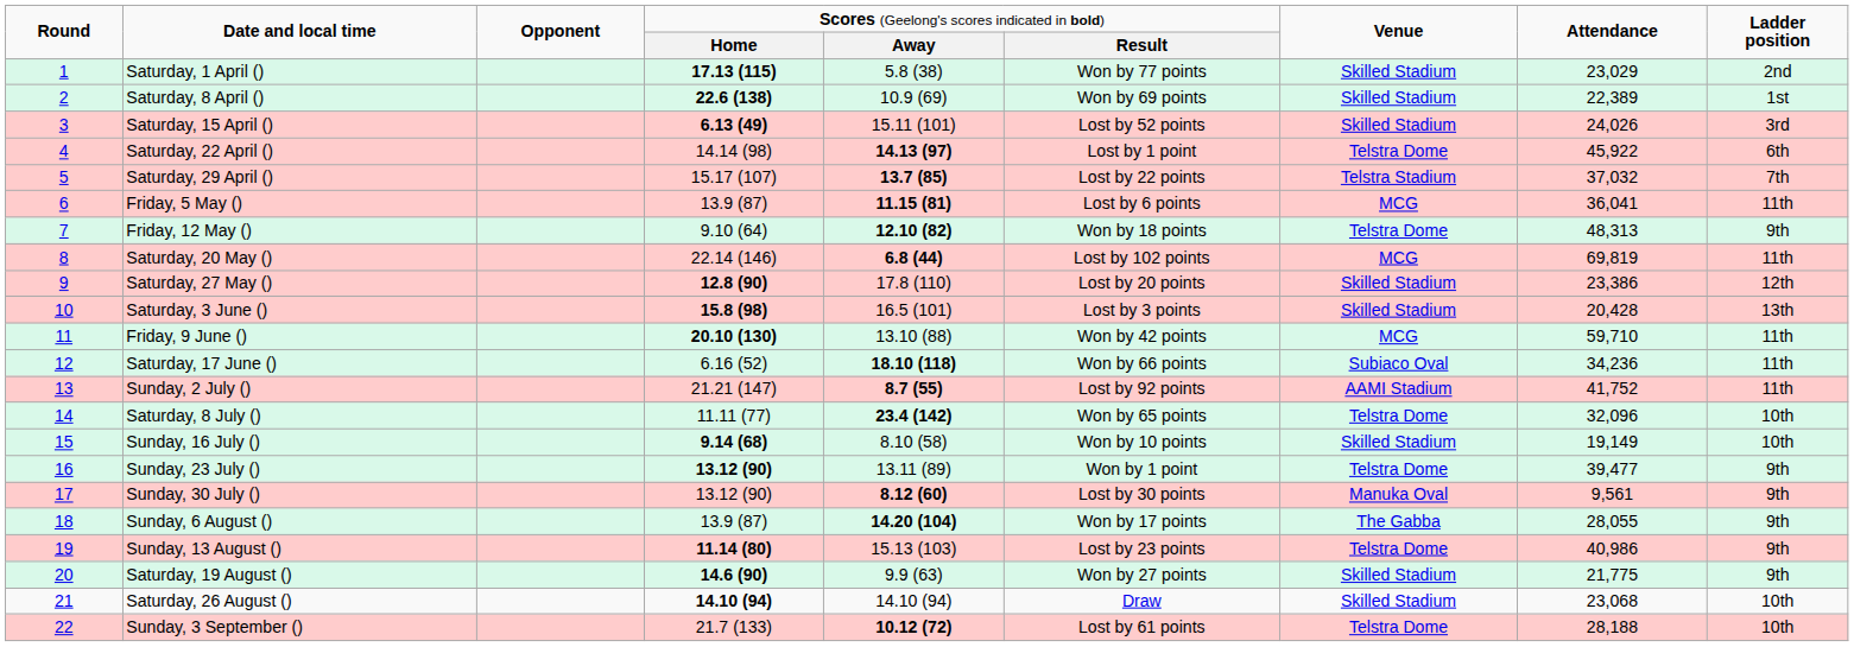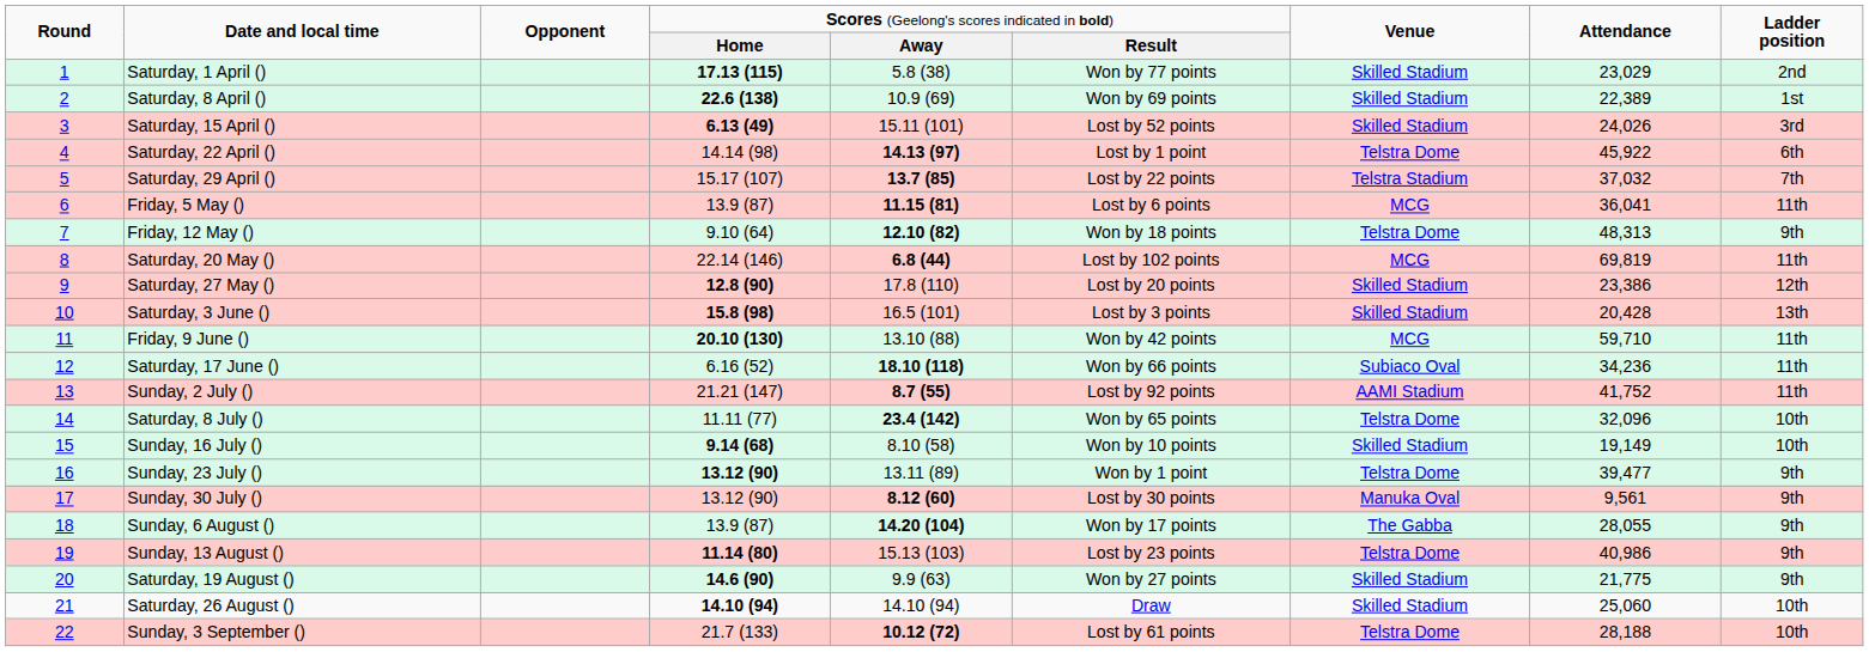Saturday, 26 August () | column 8: 23,068 -> 25,060
